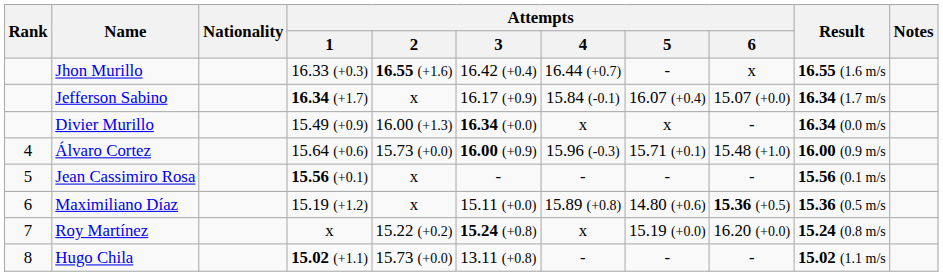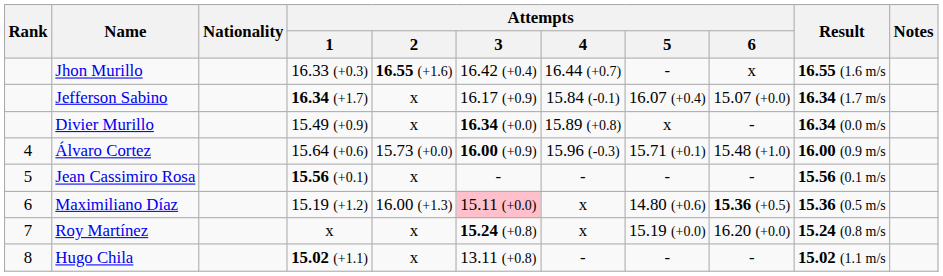Divier Murillo | Attempts / 2: 16.00 (+1.3) -> x
Divier Murillo | Attempts / 4: x -> 15.89 (+0.8)
Maximiliano Díaz | Attempts / 2: x -> 16.00 (+1.3)
Maximiliano Díaz | Attempts / 3: no background -> pink background
Maximiliano Díaz | Attempts / 4: 15.89 (+0.8) -> x
Roy Martínez | Attempts / 2: 15.22 (+0.2) -> x
Hugo Chila | Attempts / 2: 15.73 (+0.0) -> x
